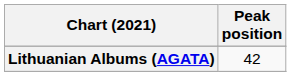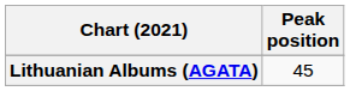Lithuanian Albums (AGATA) | Peak position: 42 -> 45
